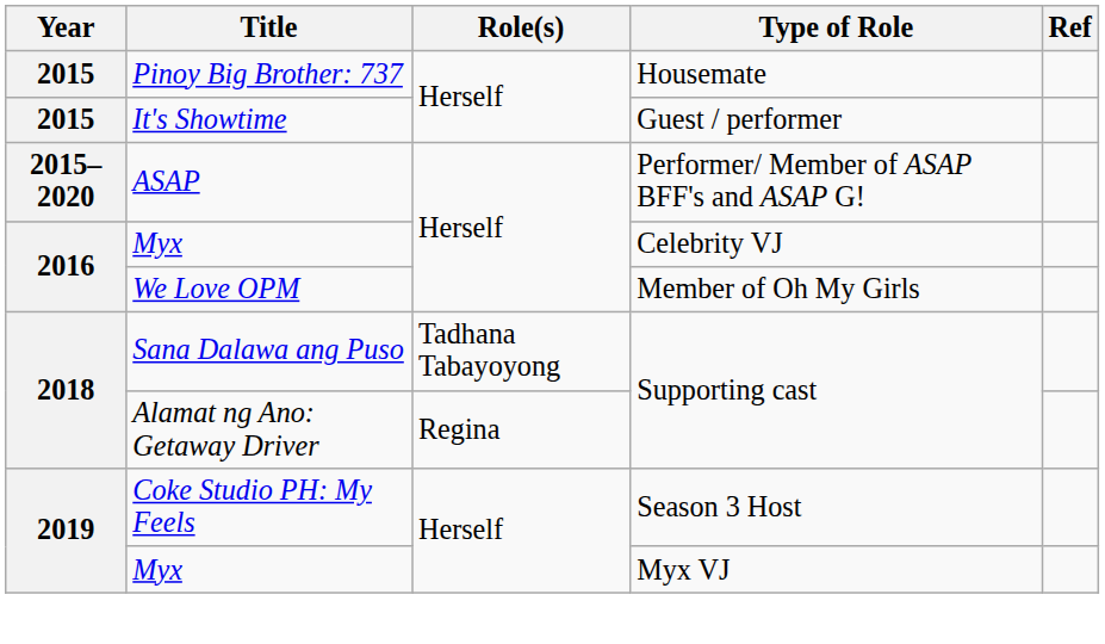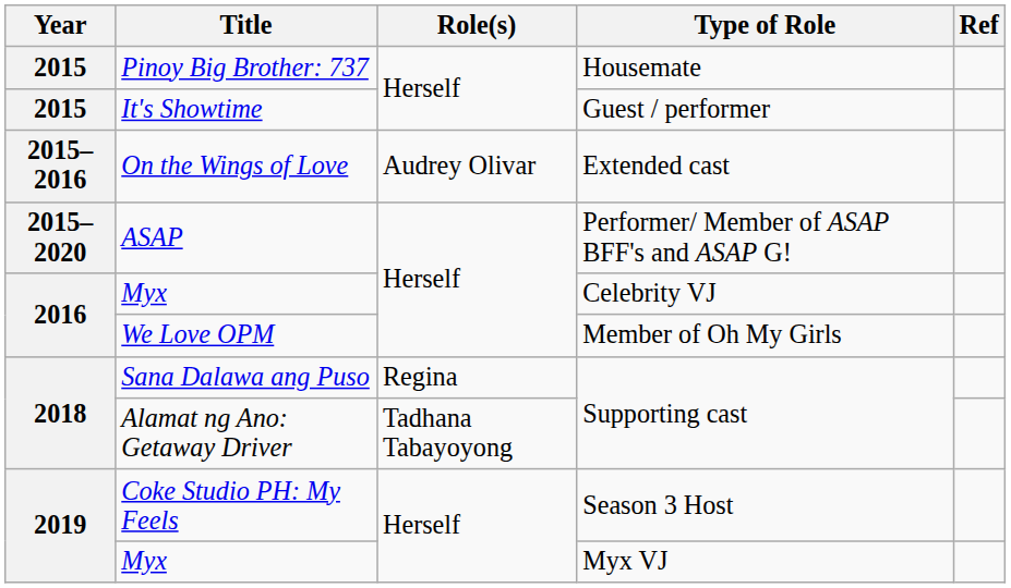+ row: 2015–2016 | On the Wings of Love | Audrey Olivar | Extended cast
Sana Dalawa ang Puso | Role(s): Tadhana Tabayoyong -> Regina
Alamat ng Ano: Getaway Driver | Role(s): Regina -> Tadhana Tabayoyong
